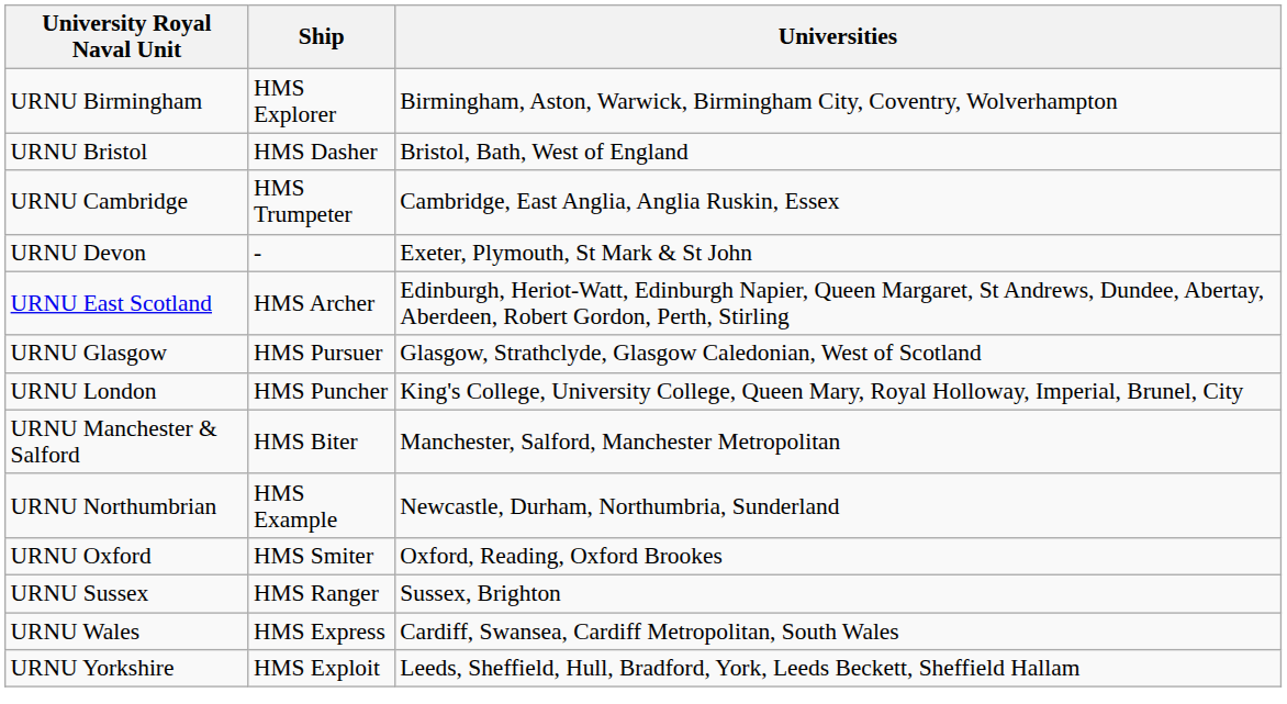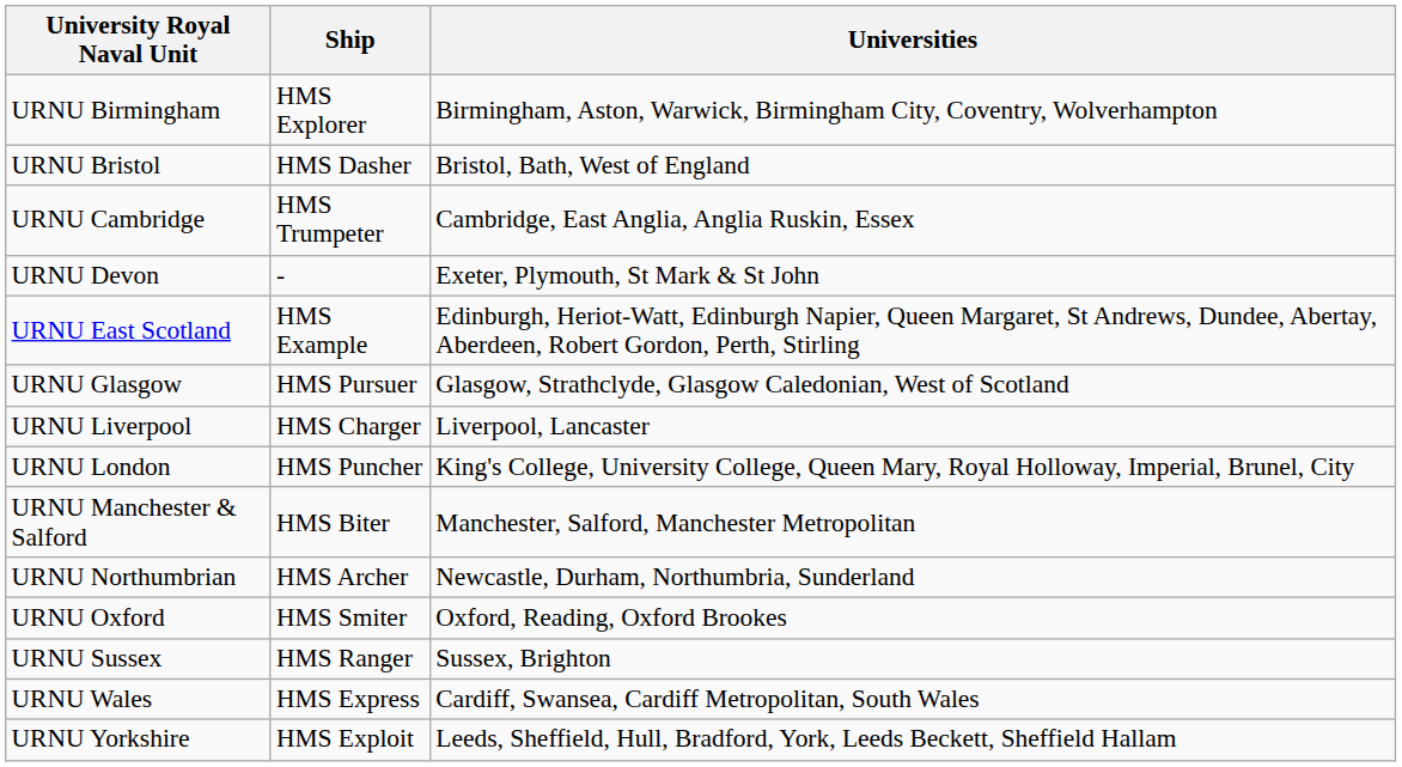URNU East Scotland | Ship: HMS Archer -> HMS Example
+ row: URNU Liverpool | HMS Charger | Liverpool, Lancaster
URNU Northumbrian | Ship: HMS Example -> HMS Archer
